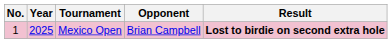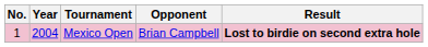Mexico Open | Year: 2025 -> 2004
